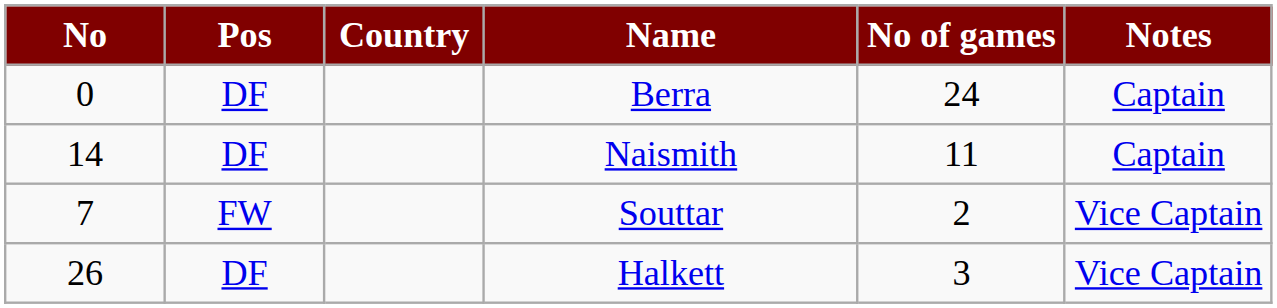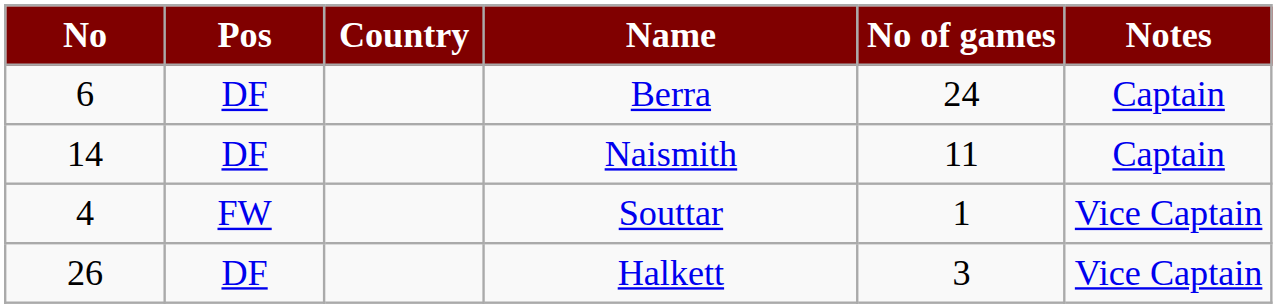Berra | No: 0 -> 6
Souttar | No: 7 -> 4
Souttar | No of games: 2 -> 1
